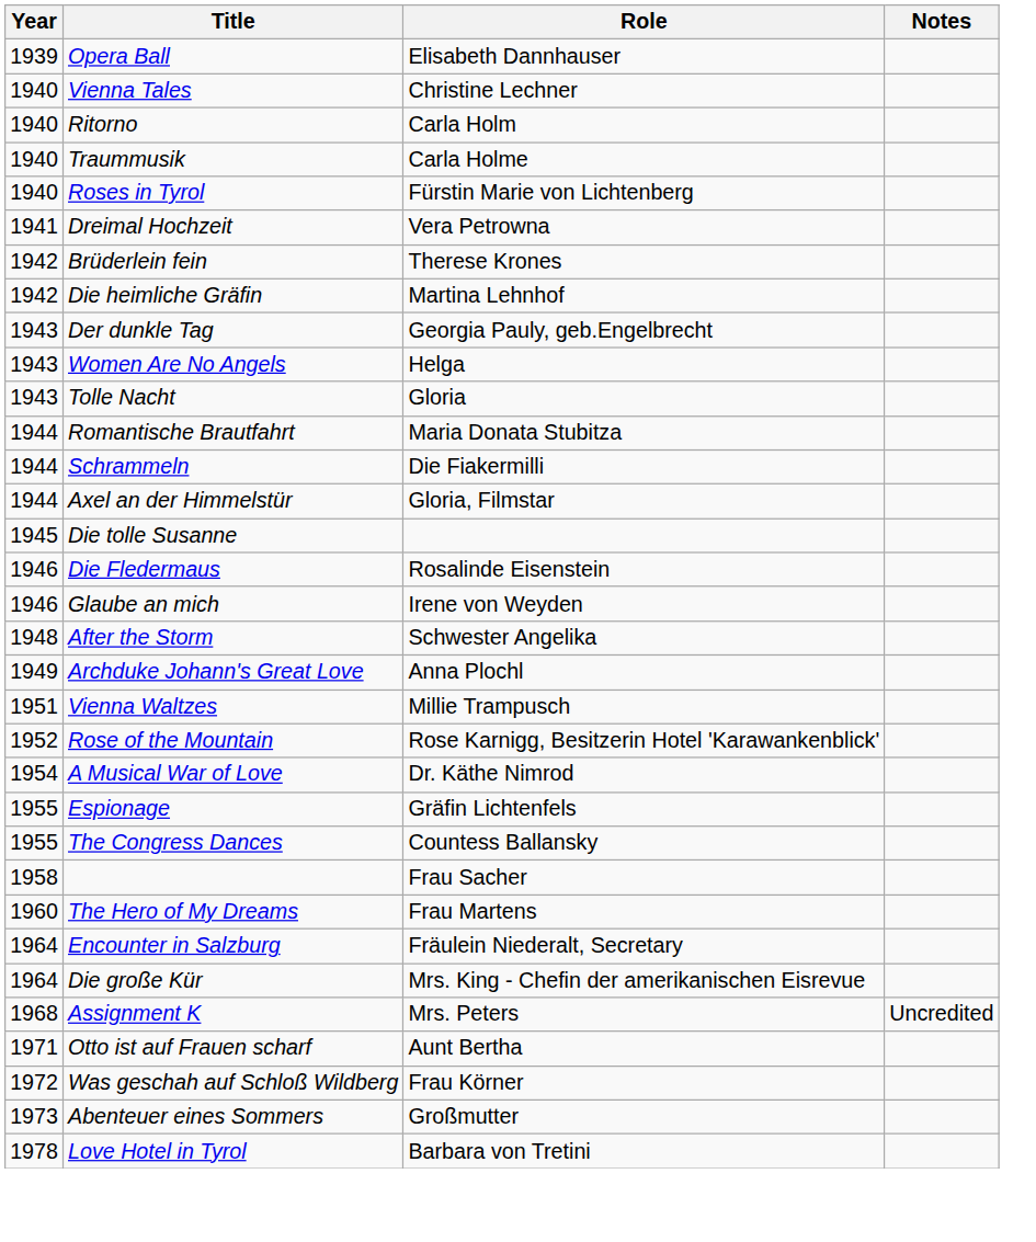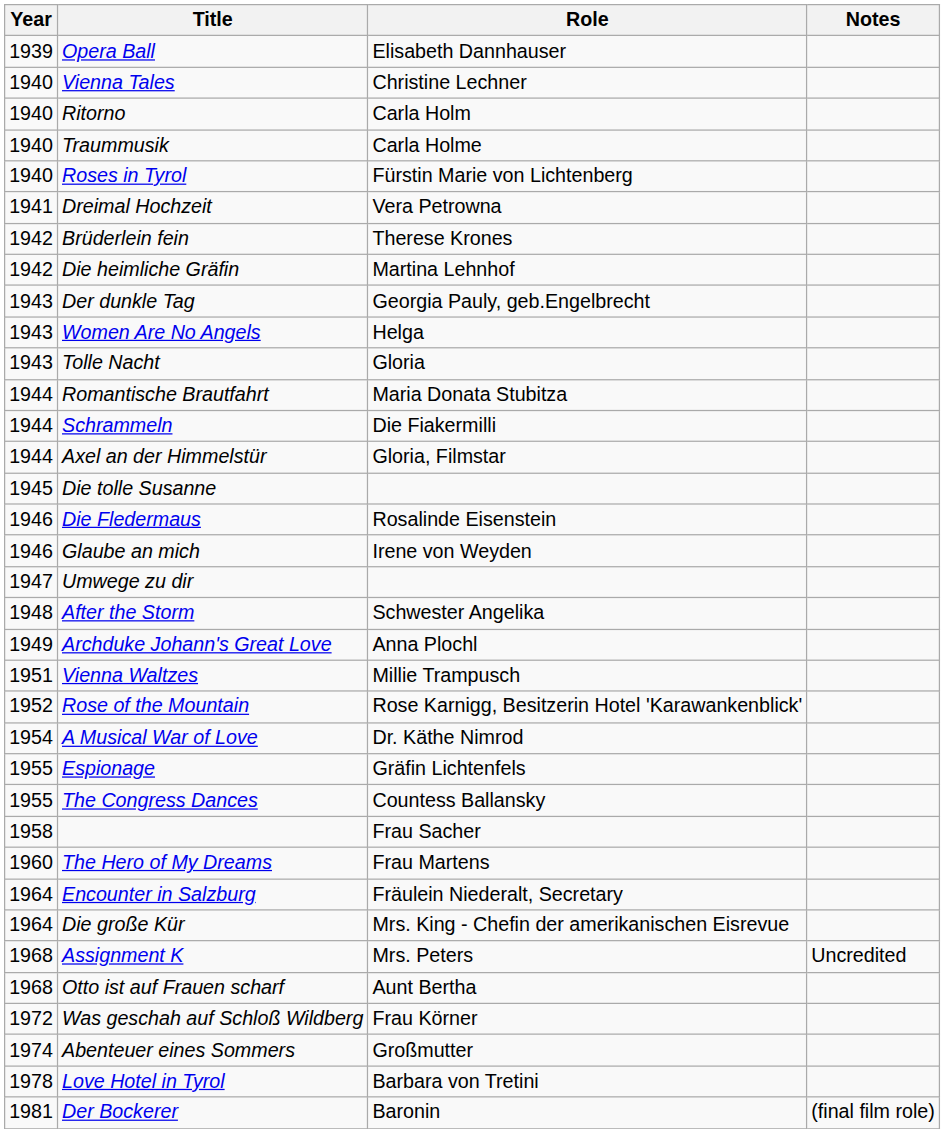+ row: 1947 | Umwege zu dir
Otto ist auf Frauen scharf | Year: 1971 -> 1968
Abenteuer eines Sommers | Year: 1973 -> 1974
+ row: 1981 | Der Bockerer | Baronin | (final film role)
